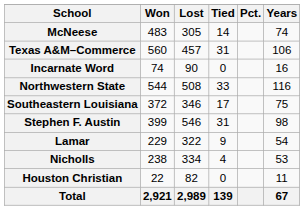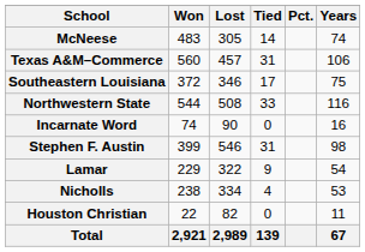rows swapped: Southeastern Louisiana <-> Incarnate Word
